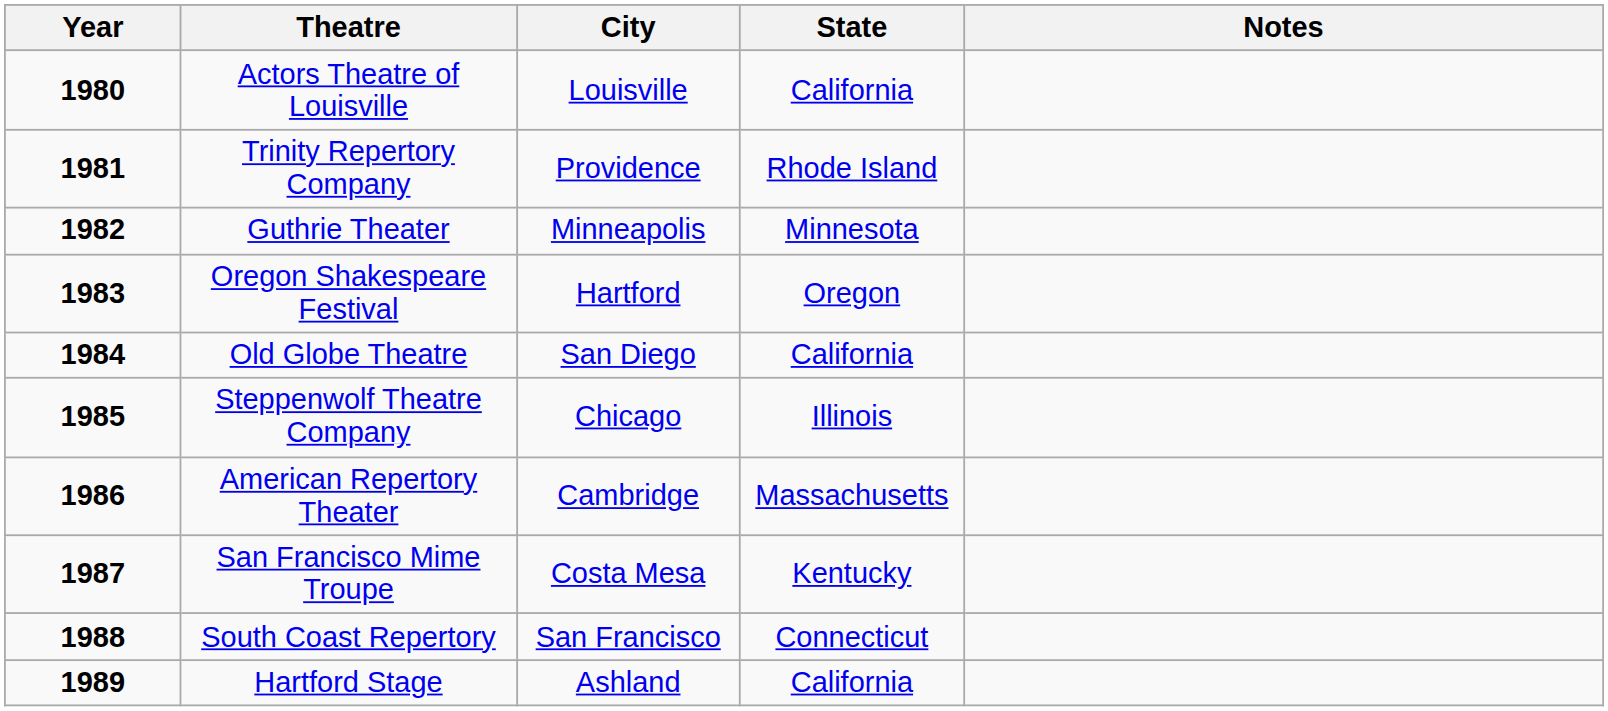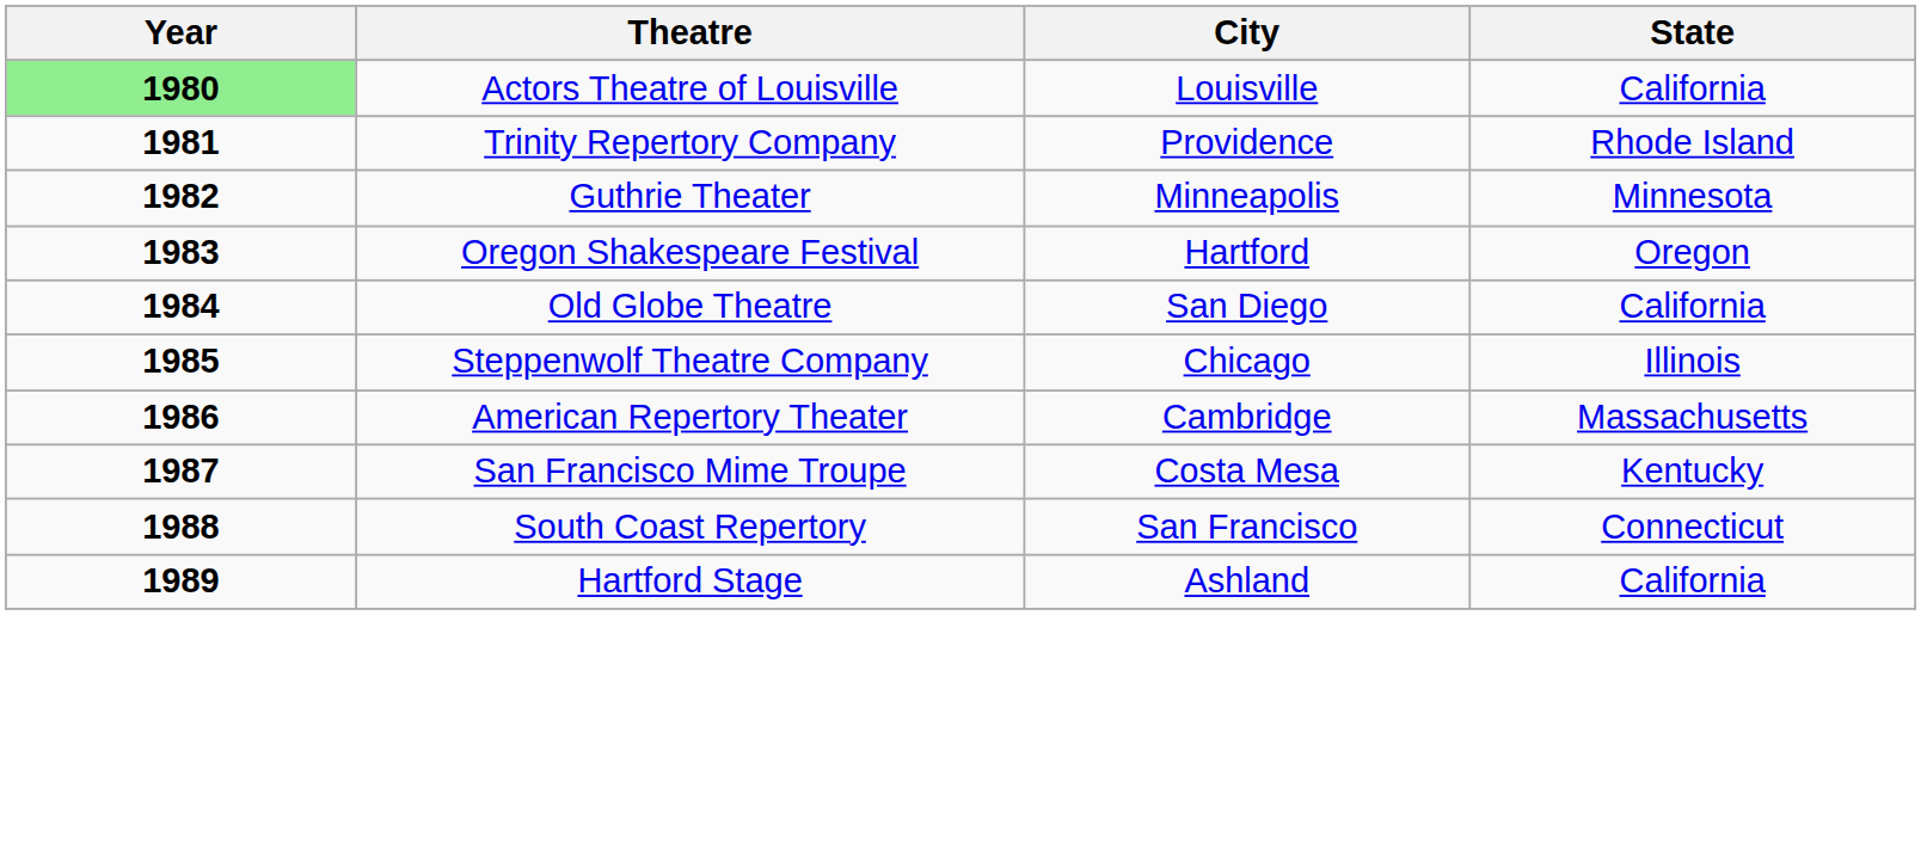- column: Notes
Actors Theatre of Louisville | Year: no background -> lightgreen background
